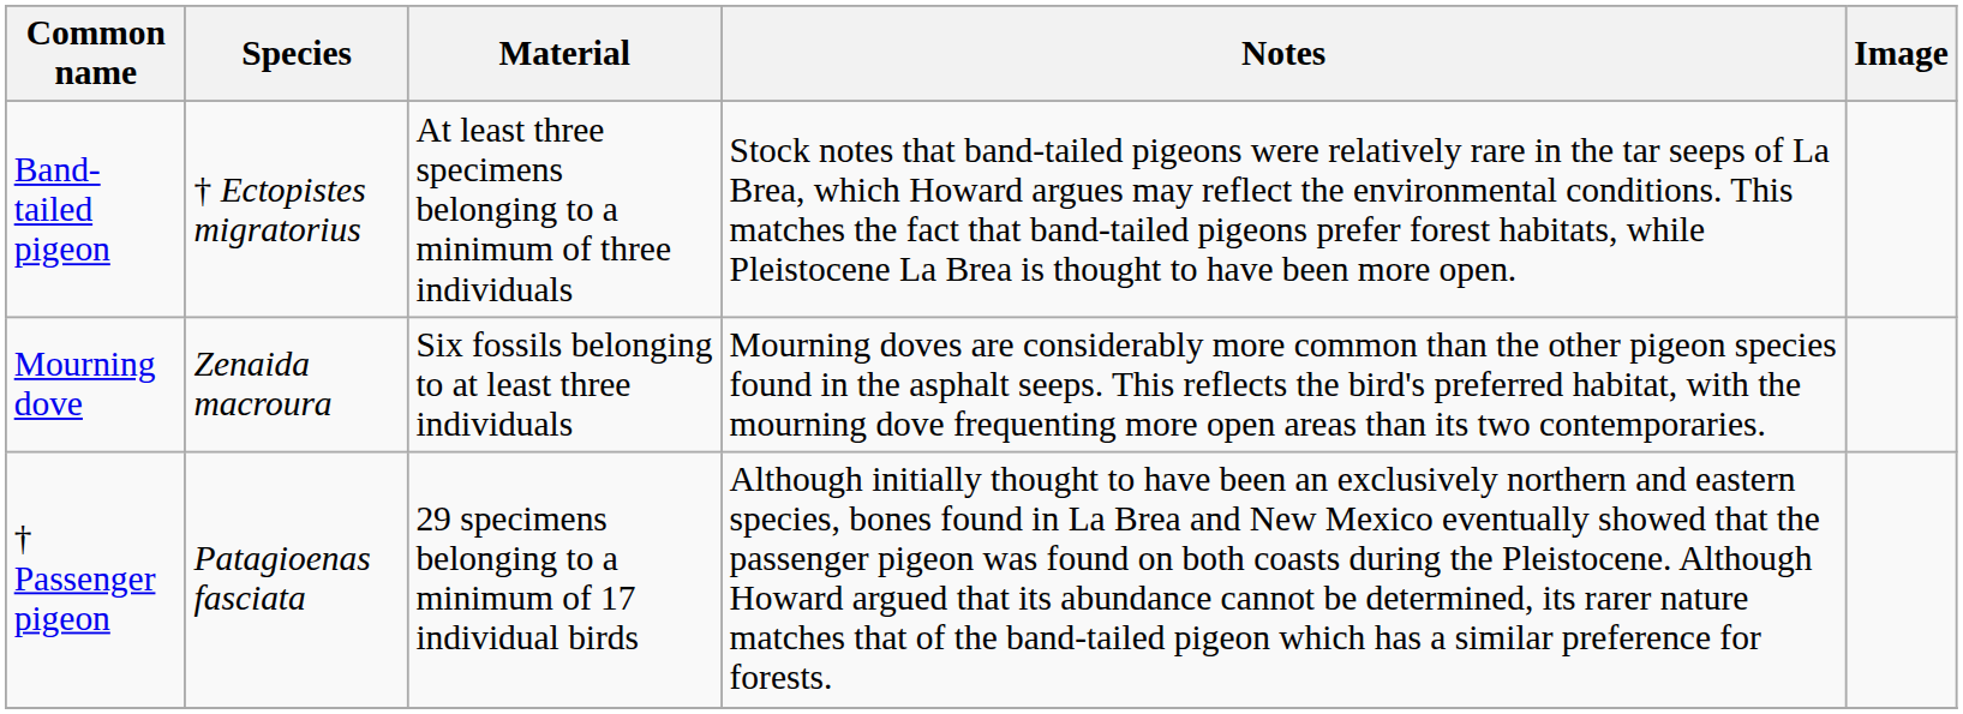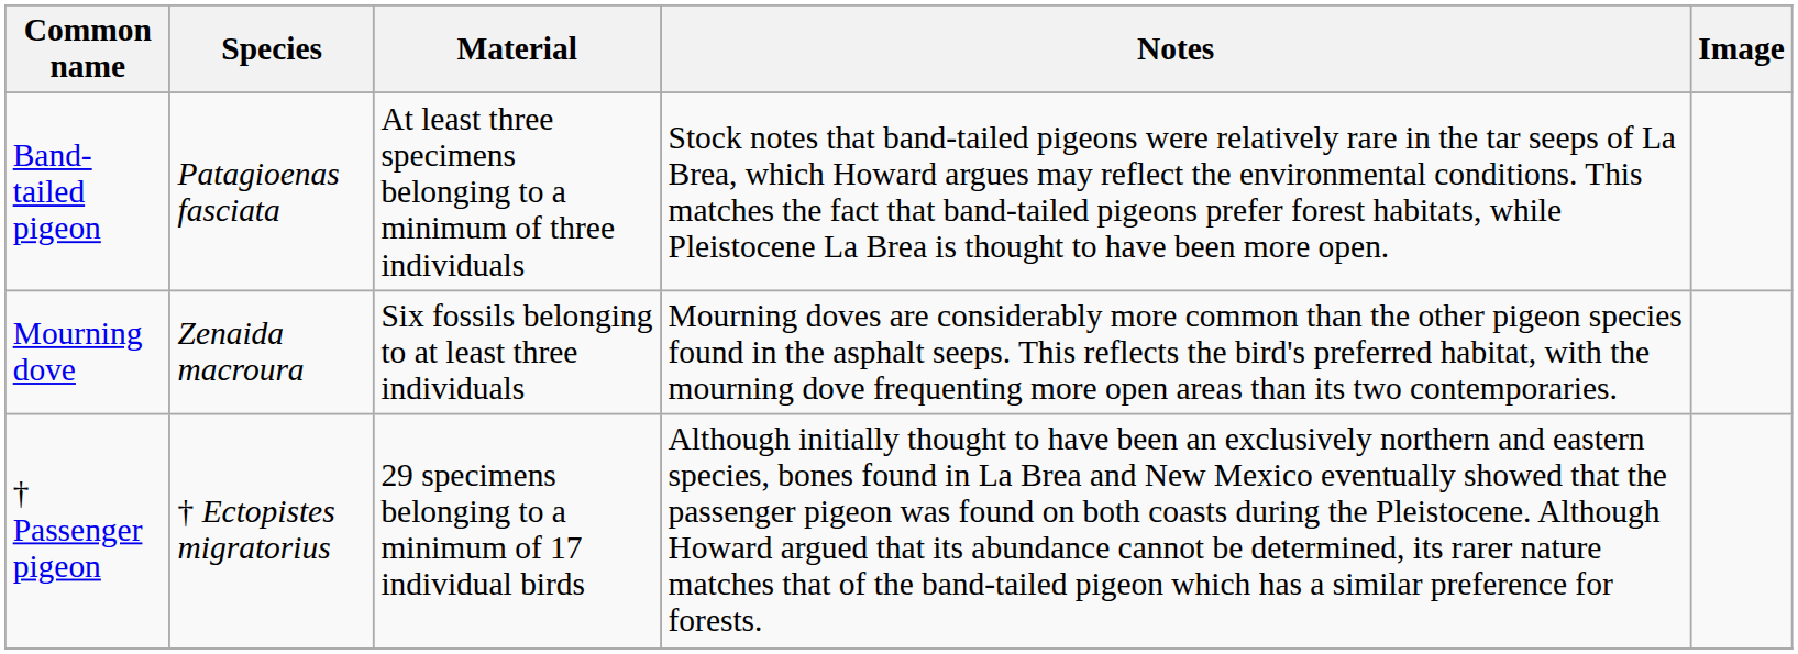Band-tailed pigeon | Species: † Ectopistes migratorius -> Patagioenas fasciata
† Passenger pigeon | Species: Patagioenas fasciata -> † Ectopistes migratorius
